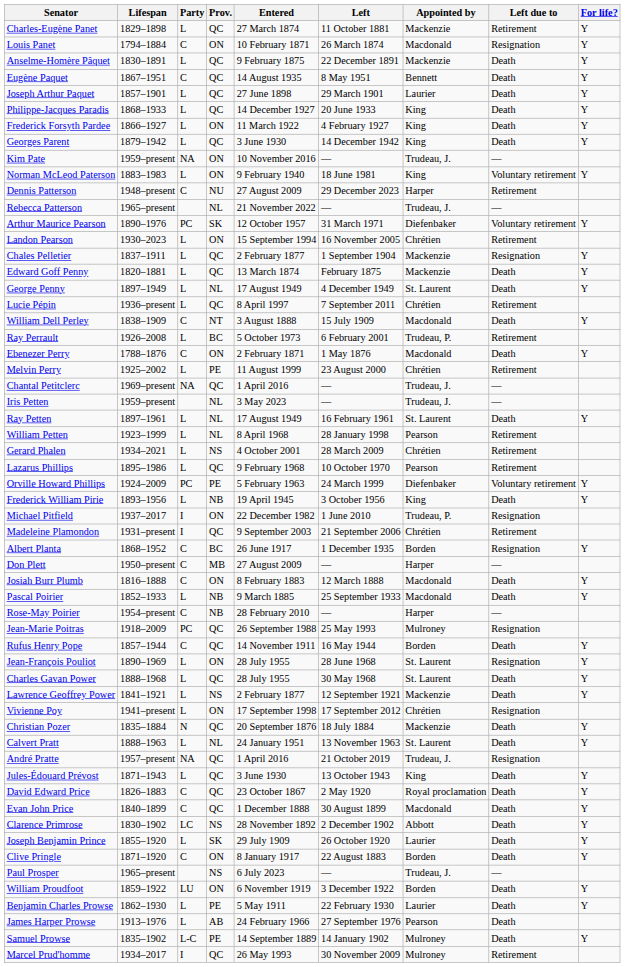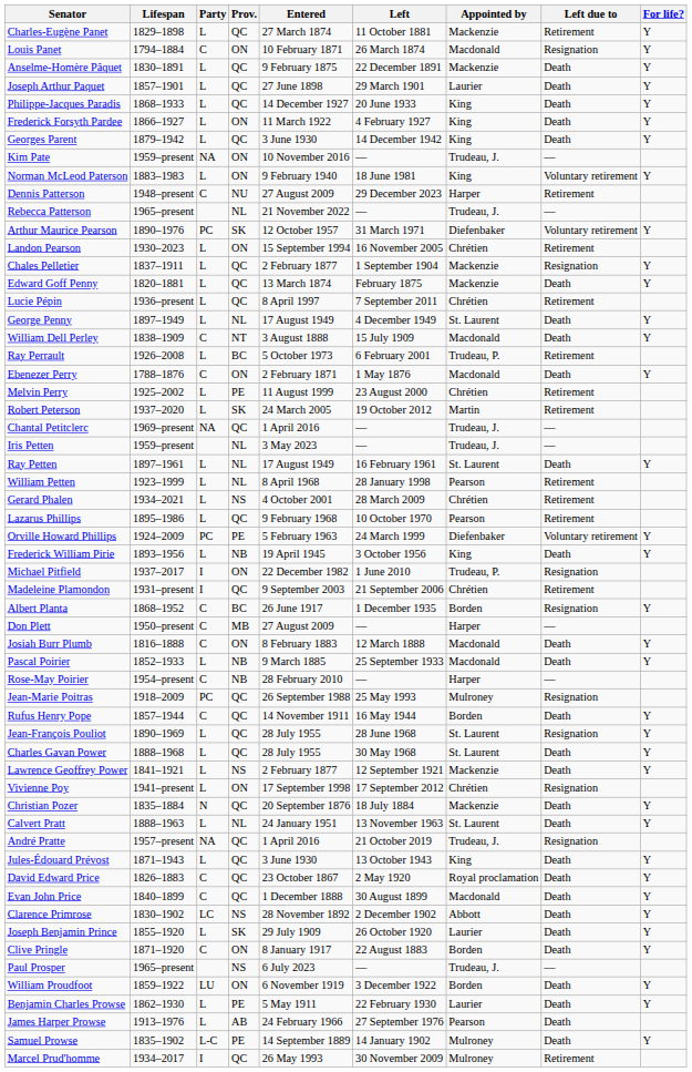- row: Eugène Paquet | 1867–1951 | C | QC | 14 August 1935 | 8 May 1951 | Bennett | Death | Y
rows swapped: George Penny <-> Lucie Pépin
+ row: Robert Peterson | 1937–2020 | L | SK | 24 March 2005 | 19 October 2012 | Martin | Retirement
Jean-François Pouliot | Prov.: ON -> QC
